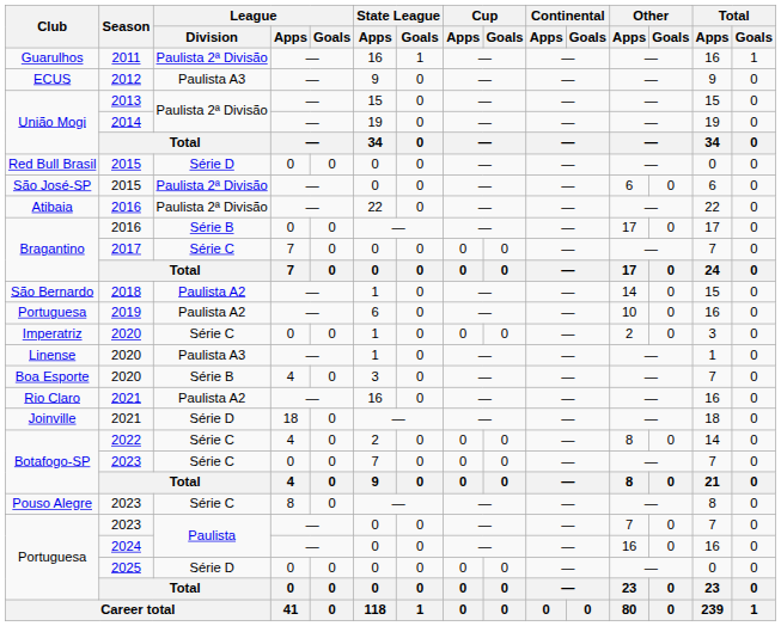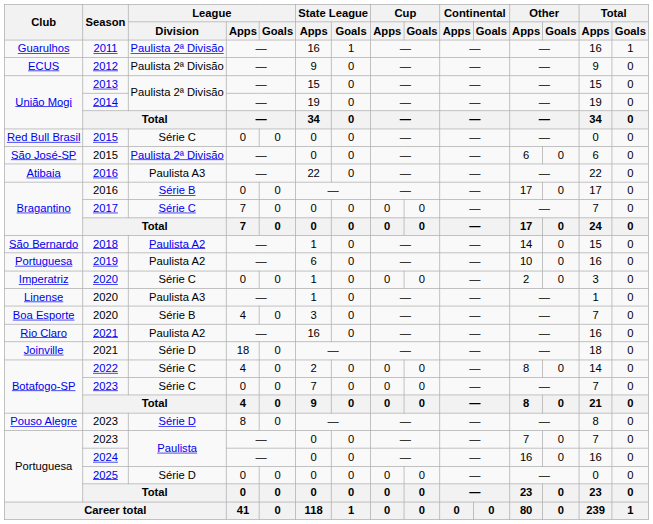ECUS | League / Division: Paulista A3 -> Paulista 2ª Divisão
Red Bull Brasil | League / Division: Série D -> Série C
Atibaia | League / Division: Paulista 2ª Divisão -> Paulista A3
Pouso Alegre | League / Division: Série C -> Série D
